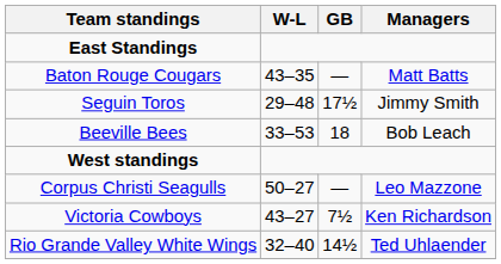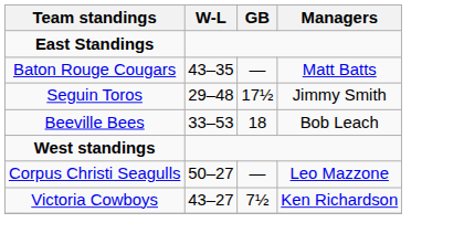- row: Rio Grande Valley White Wings | 32–40 | 14½ | Ted Uhlaender
